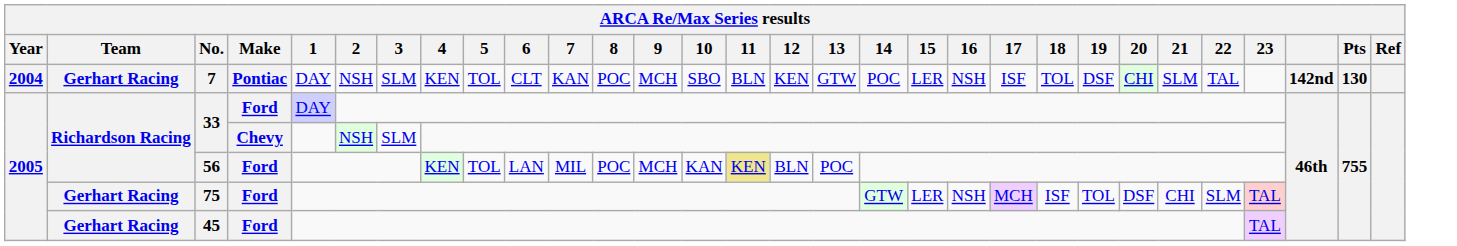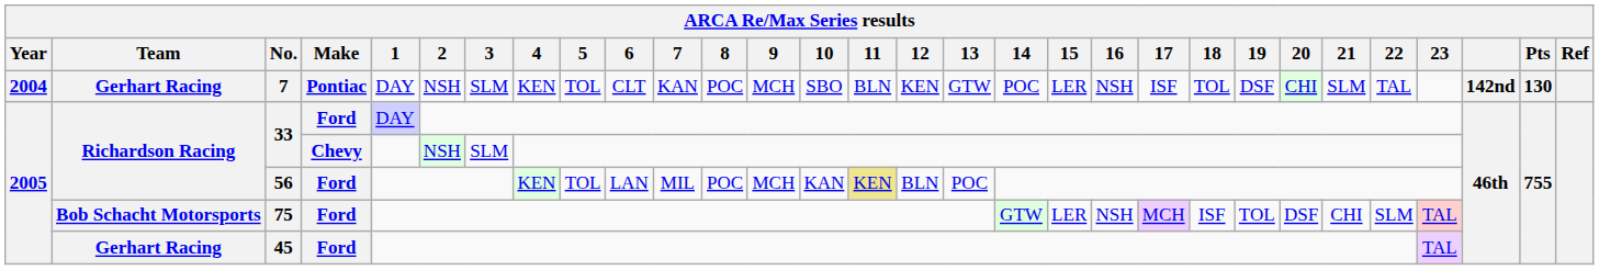75 | Team: Gerhart Racing -> Bob Schacht Motorsports
